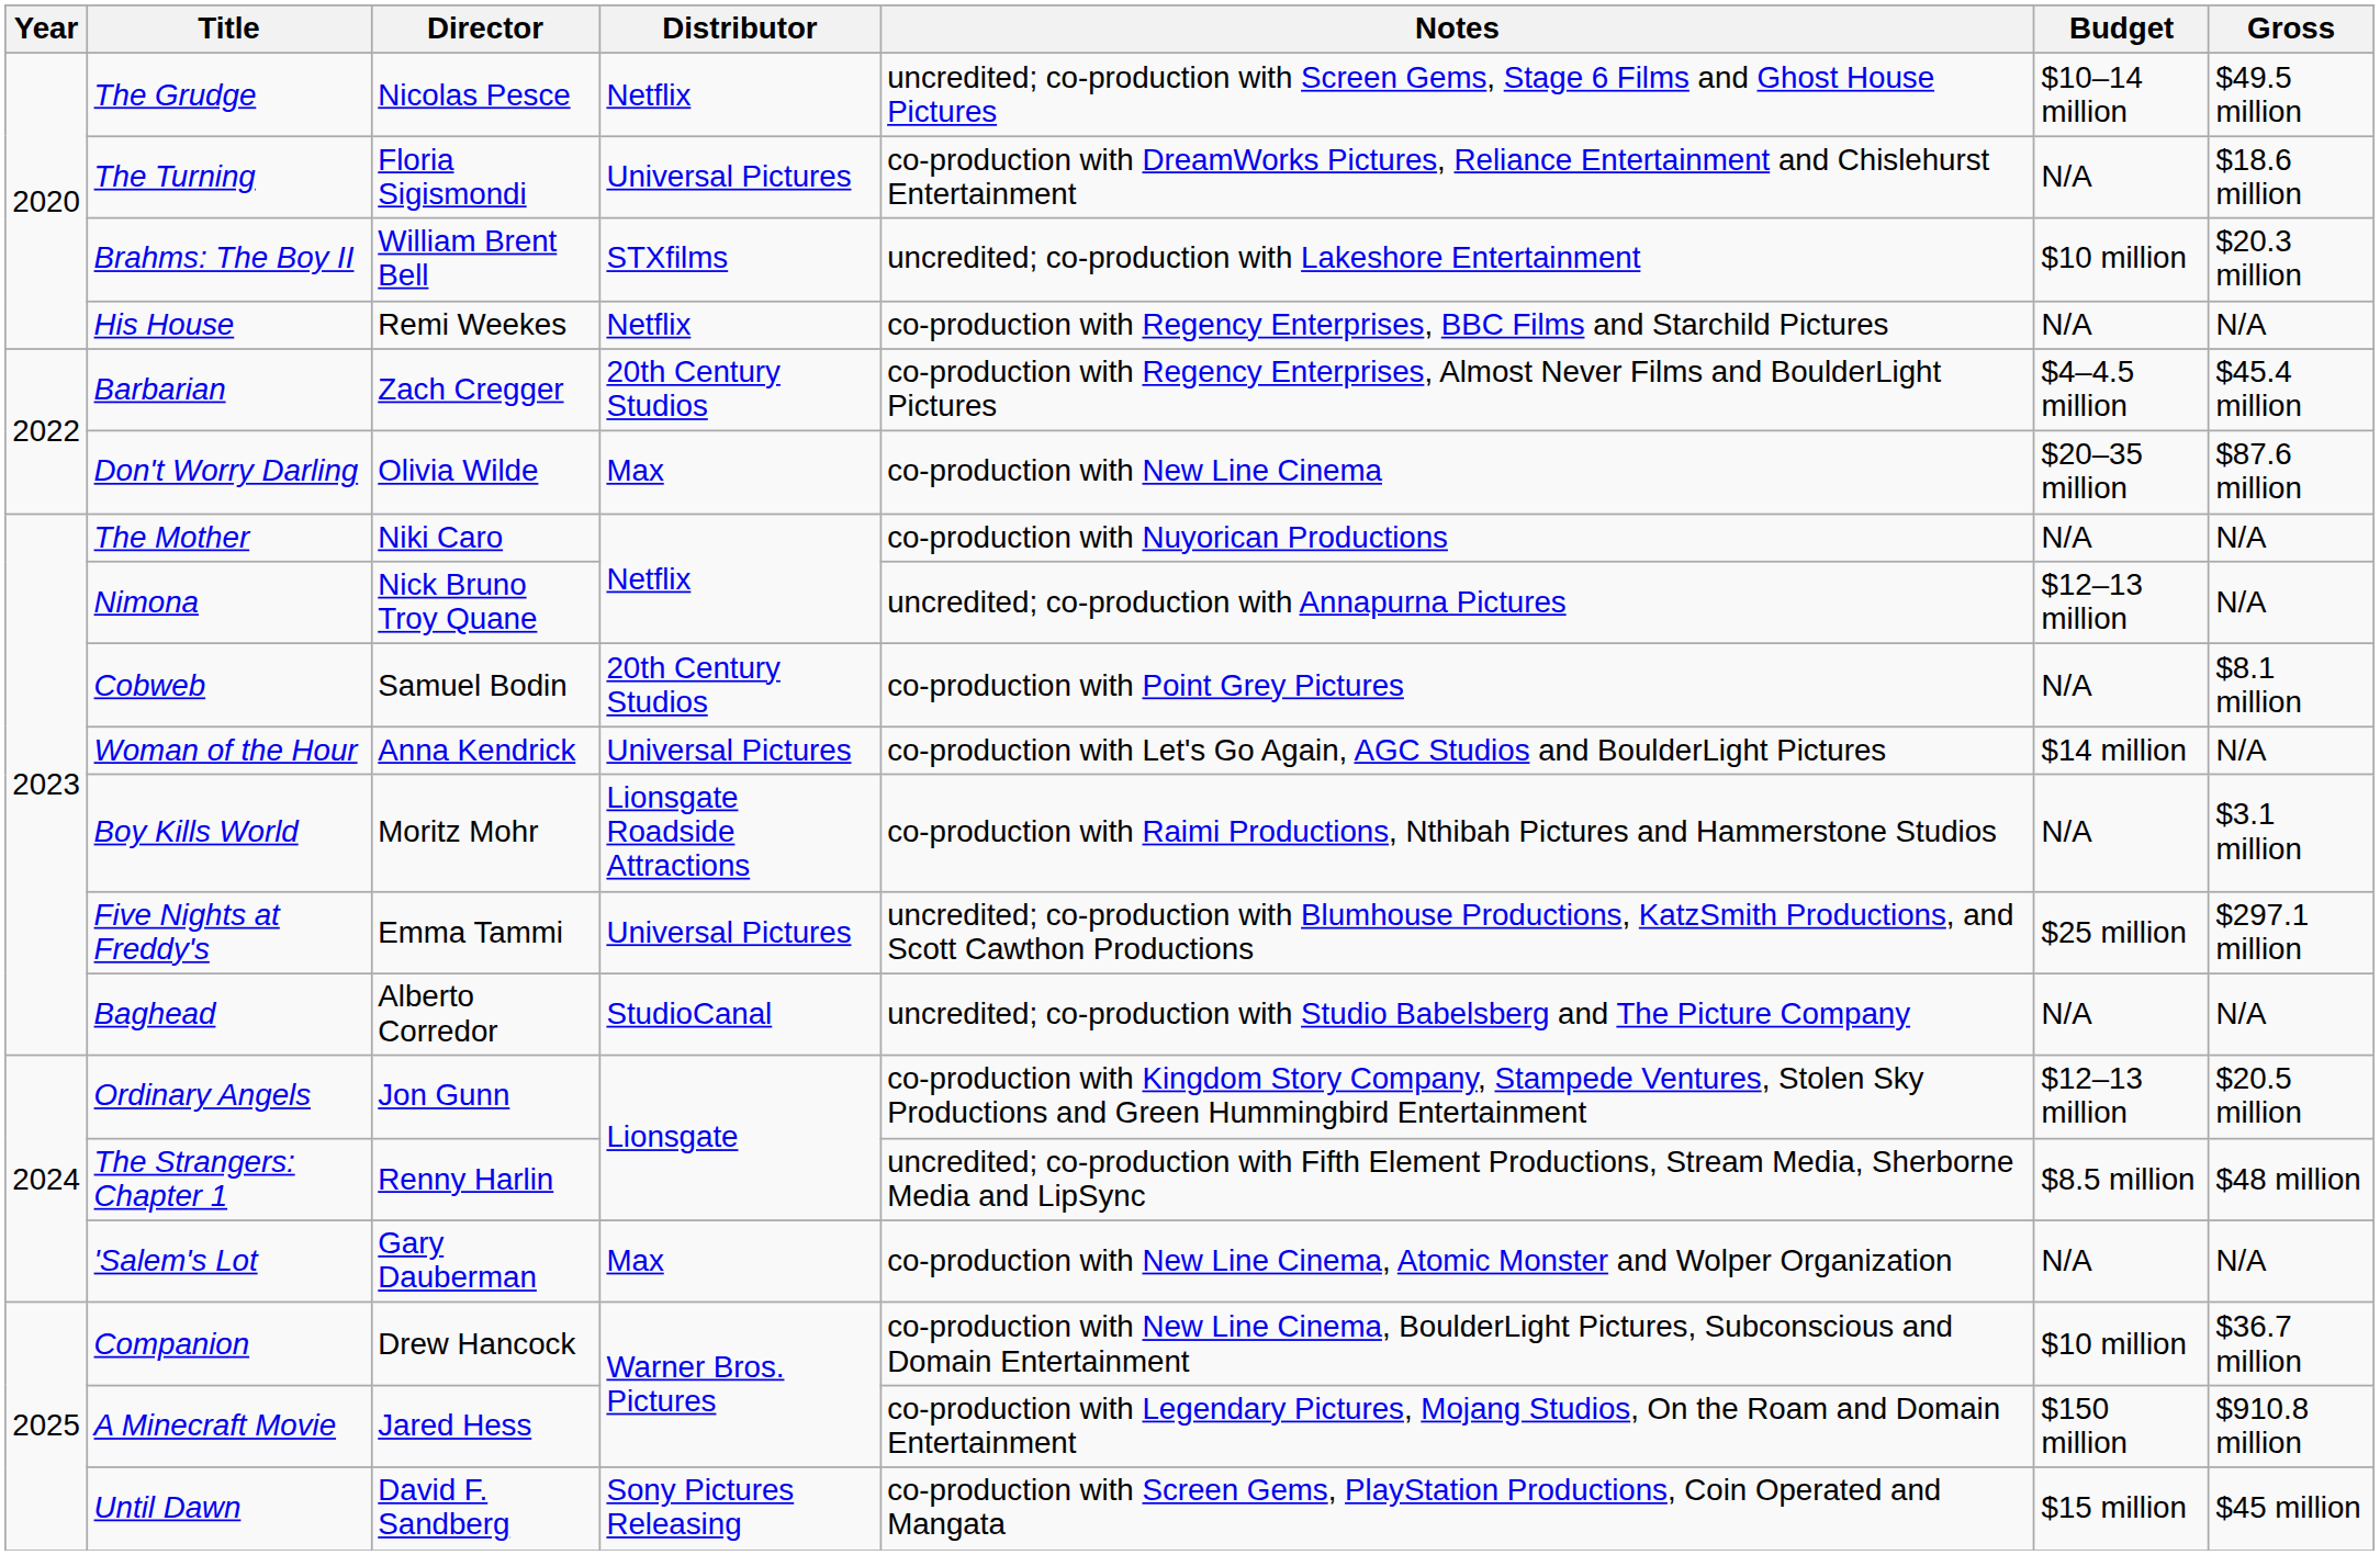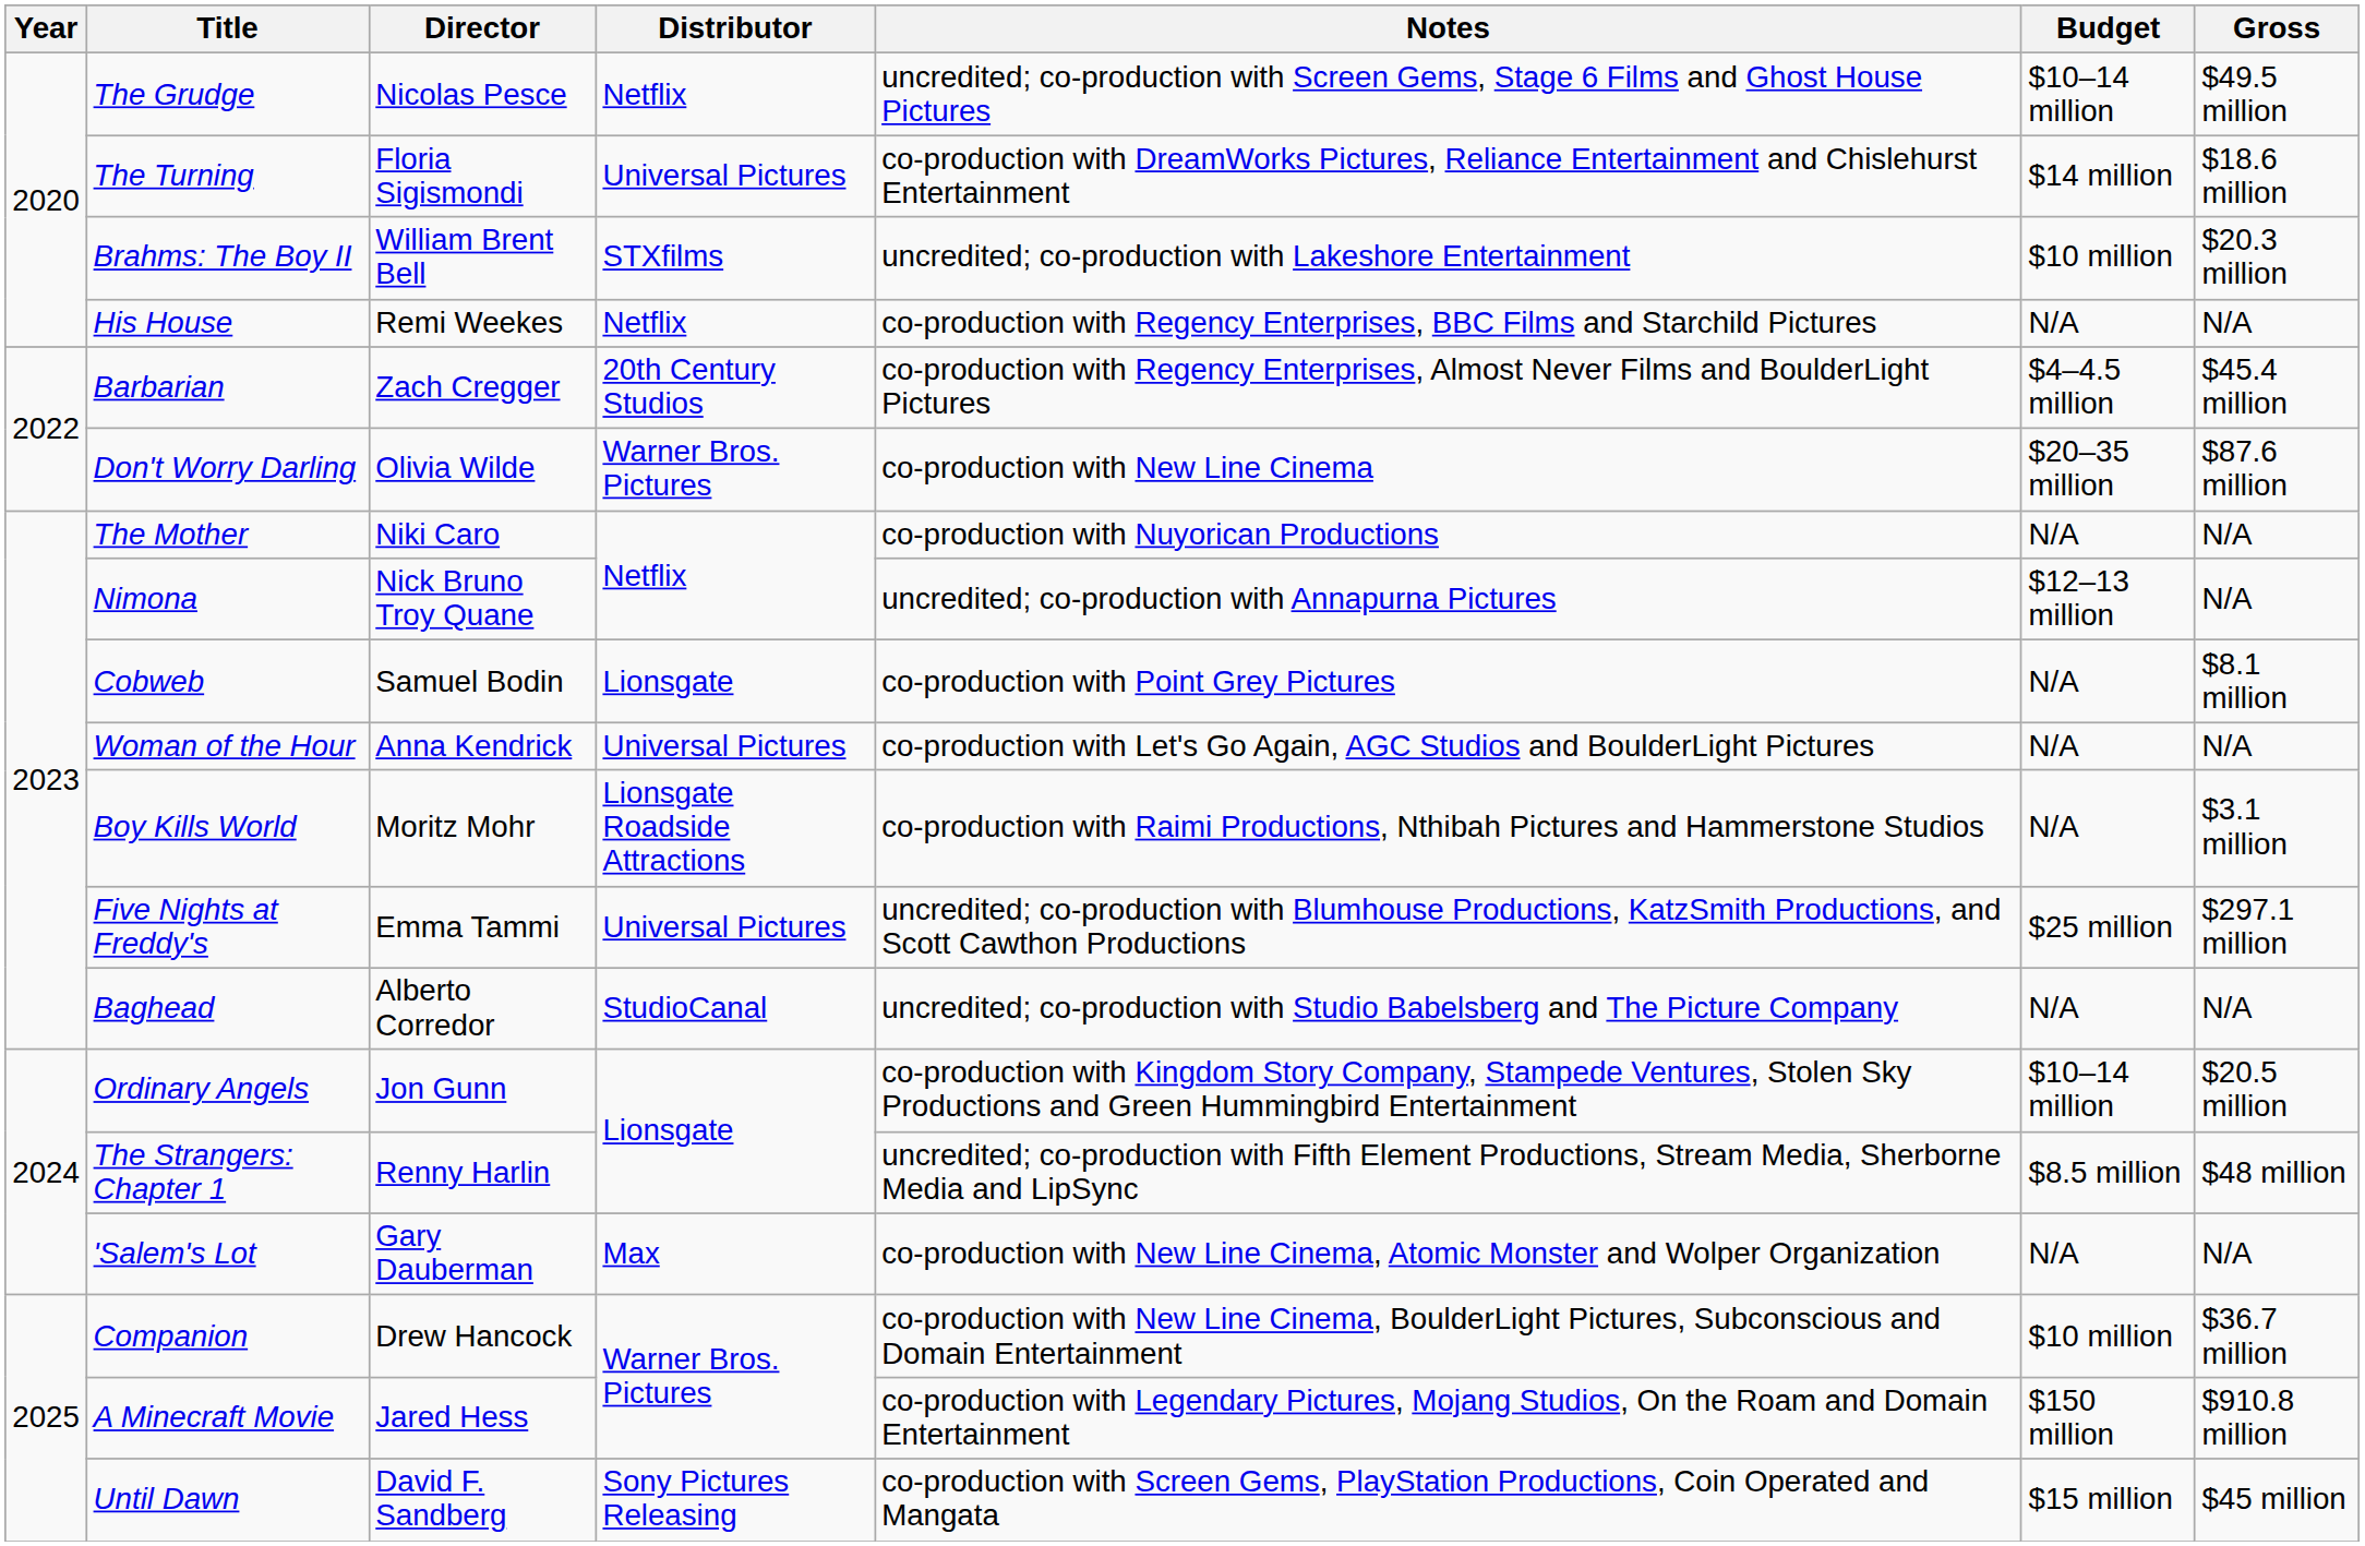The Turning | Budget: N/A -> $14 million
Don't Worry Darling | Distributor: Max -> Warner Bros. Pictures
Cobweb | Distributor: 20th Century Studios -> Lionsgate
Woman of the Hour | Budget: $14 million -> N/A
Ordinary Angels | Budget: $12–13 million -> $10–14 million
